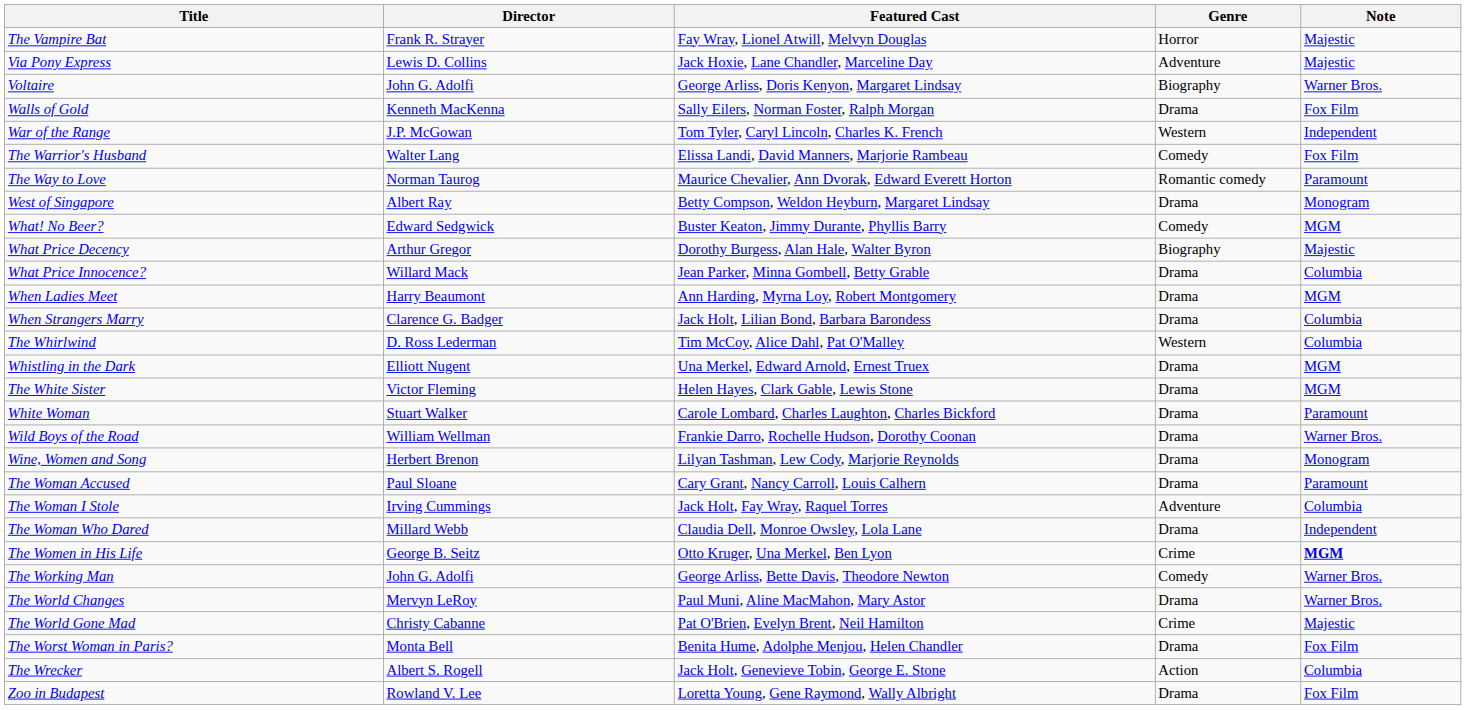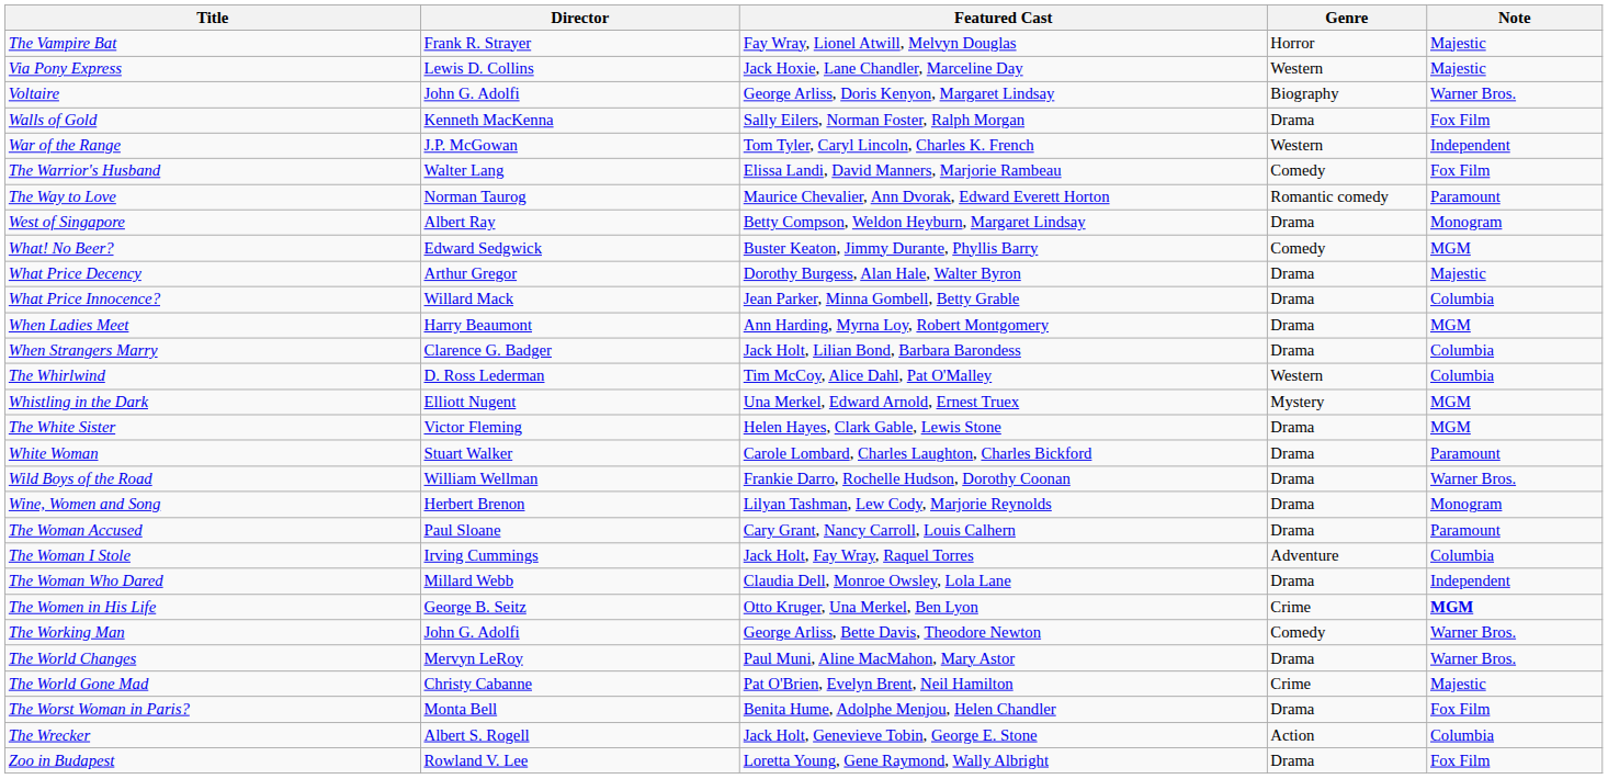Via Pony Express | Genre: Adventure -> Western
What Price Decency | Genre: Biography -> Drama
Whistling in the Dark | Genre: Drama -> Mystery
